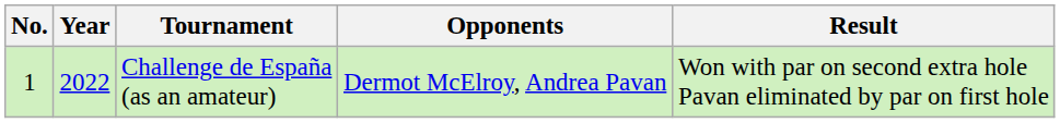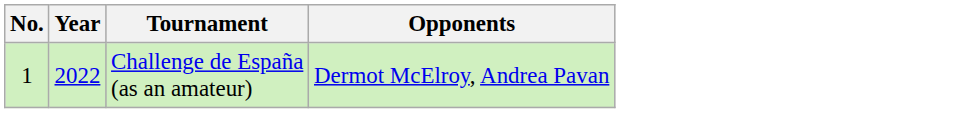- column: Result | Won with par on second extra hole Pavan eliminated by par on first hole
